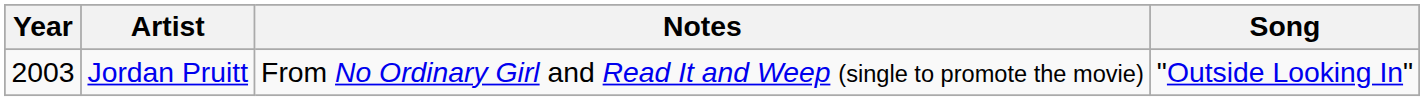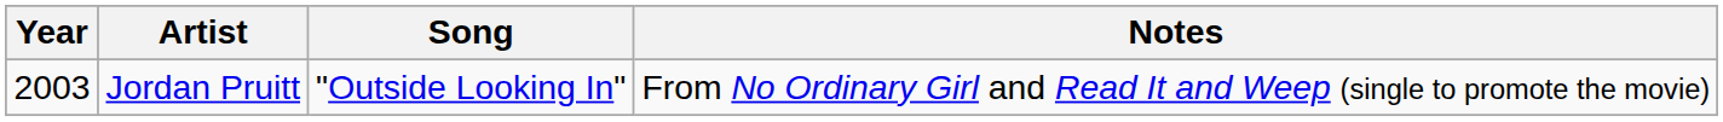columns swapped: Song <-> Notes
